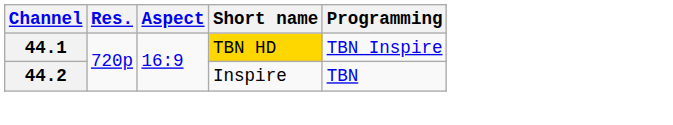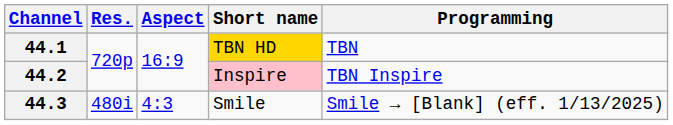44.1 | Programming: TBN Inspire -> TBN
44.2 | Short name: no background -> pink background
44.2 | Programming: TBN -> TBN Inspire
+ row: 44.3 | 480i | 4:3 | Smile | Smile → [Blank] (eff. 1/13/2025)
